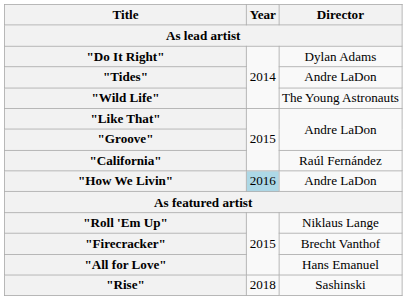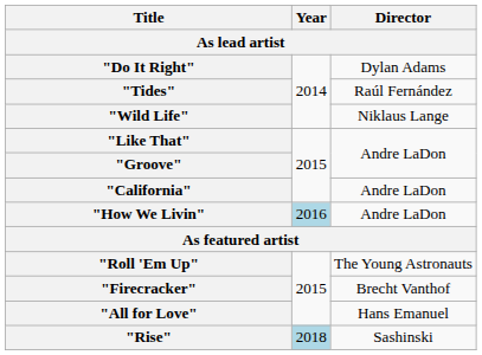"Tides" | Director: Andre LaDon -> Raúl Fernández
"Wild Life" | Director: The Young Astronauts -> Niklaus Lange
"California" | Director: Raúl Fernández -> Andre LaDon
"Roll 'Em Up" | Director: Niklaus Lange -> The Young Astronauts
"Rise" | Year: no background -> lightblue background
